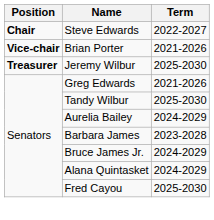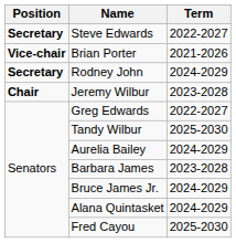Steve Edwards | Position: Chair -> Secretary
+ row: Secretary | Rodney John | 2024-2029
Jeremy Wilbur | Position: Treasurer -> Chair
Jeremy Wilbur | Term: 2025-2030 -> 2023-2028
Greg Edwards | Term: 2021-2026 -> 2022-2027
